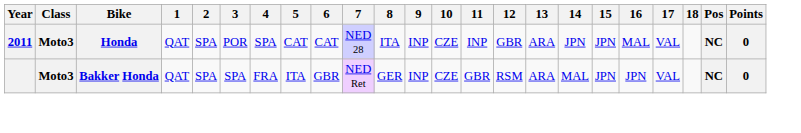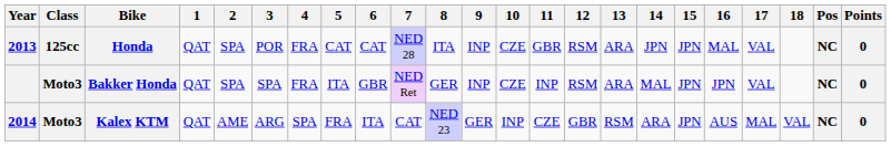Honda | Year: 2011 -> 2013
Honda | Class: Moto3 -> 125cc
Honda | 4: SPA -> FRA
Honda | 11: INP -> GBR
Honda | 12: GBR -> RSM
Bakker Honda | 11: GBR -> INP
+ row: 2014 | Moto3 | Kalex KTM | QAT | AME | ARG | SPA | FRA | ITA | CAT | NED 23 | GER | INP | CZE | GBR | RSM | ARA | JPN | AUS | MAL | VAL | NC | 0
